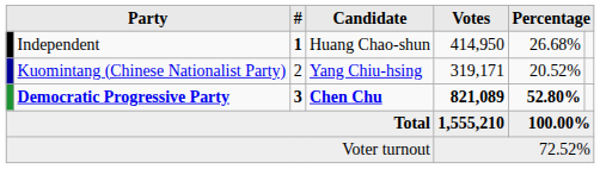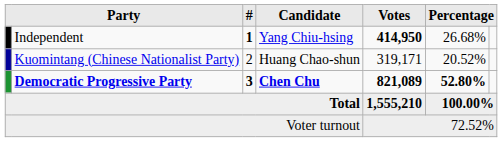Independent | Candidate: Huang Chao-shun -> Yang Chiu-hsing
Independent | Votes: normal -> bold
Kuomintang (Chinese Nationalist Party) | Candidate: Yang Chiu-hsing -> Huang Chao-shun
